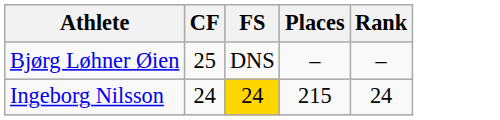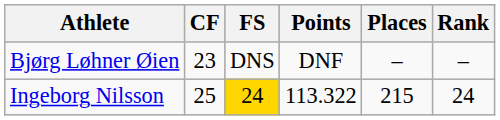+ column: Points | DNF | 113.322
Bjørg Løhner Øien | CF: 25 -> 23
Ingeborg Nilsson | CF: 24 -> 25
